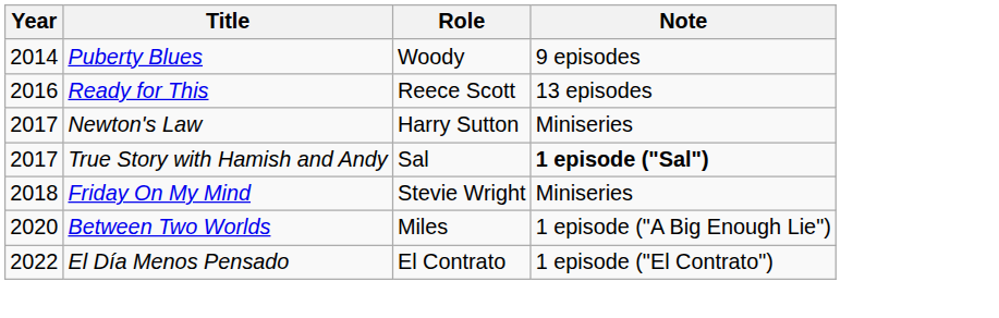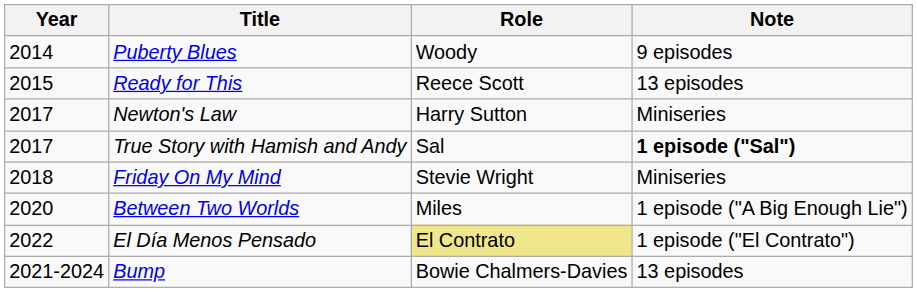Ready for This | Year: 2016 -> 2015
El Día Menos Pensado | Role: no background -> khaki background
+ row: 2021-2024 | Bump | Bowie Chalmers-Davies | 13 episodes
